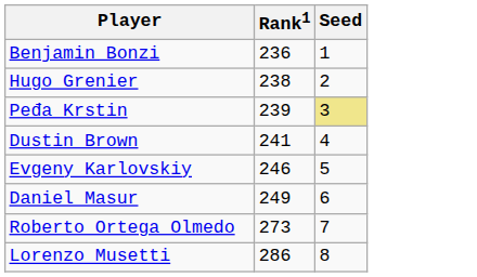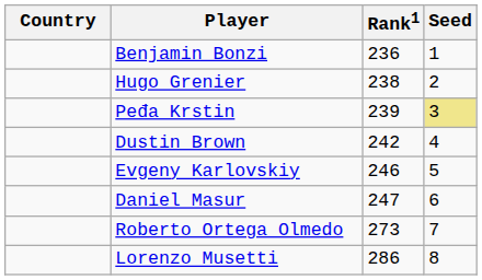+ column: Country
Dustin Brown | Rank1: 241 -> 242
Daniel Masur | Rank1: 249 -> 247
